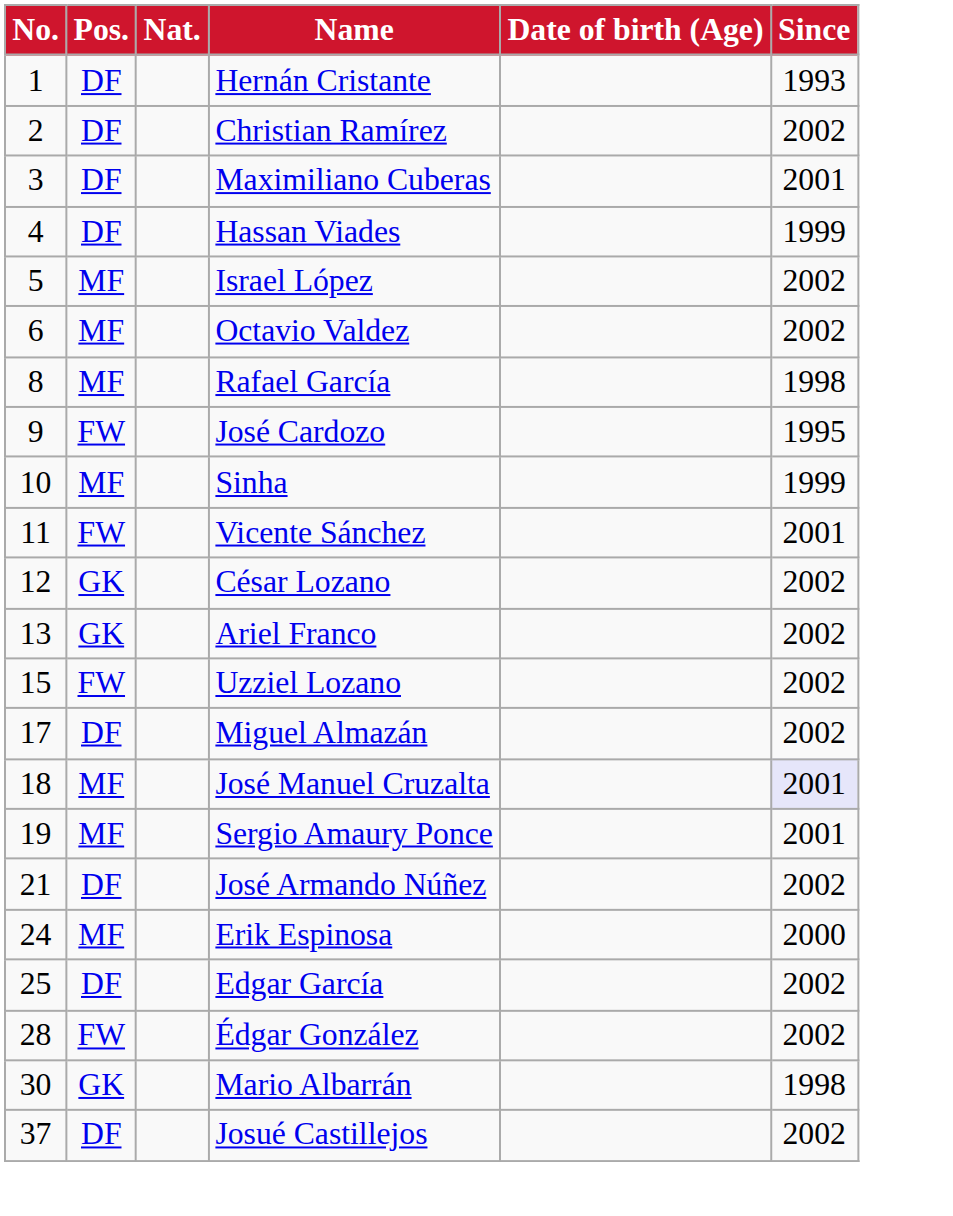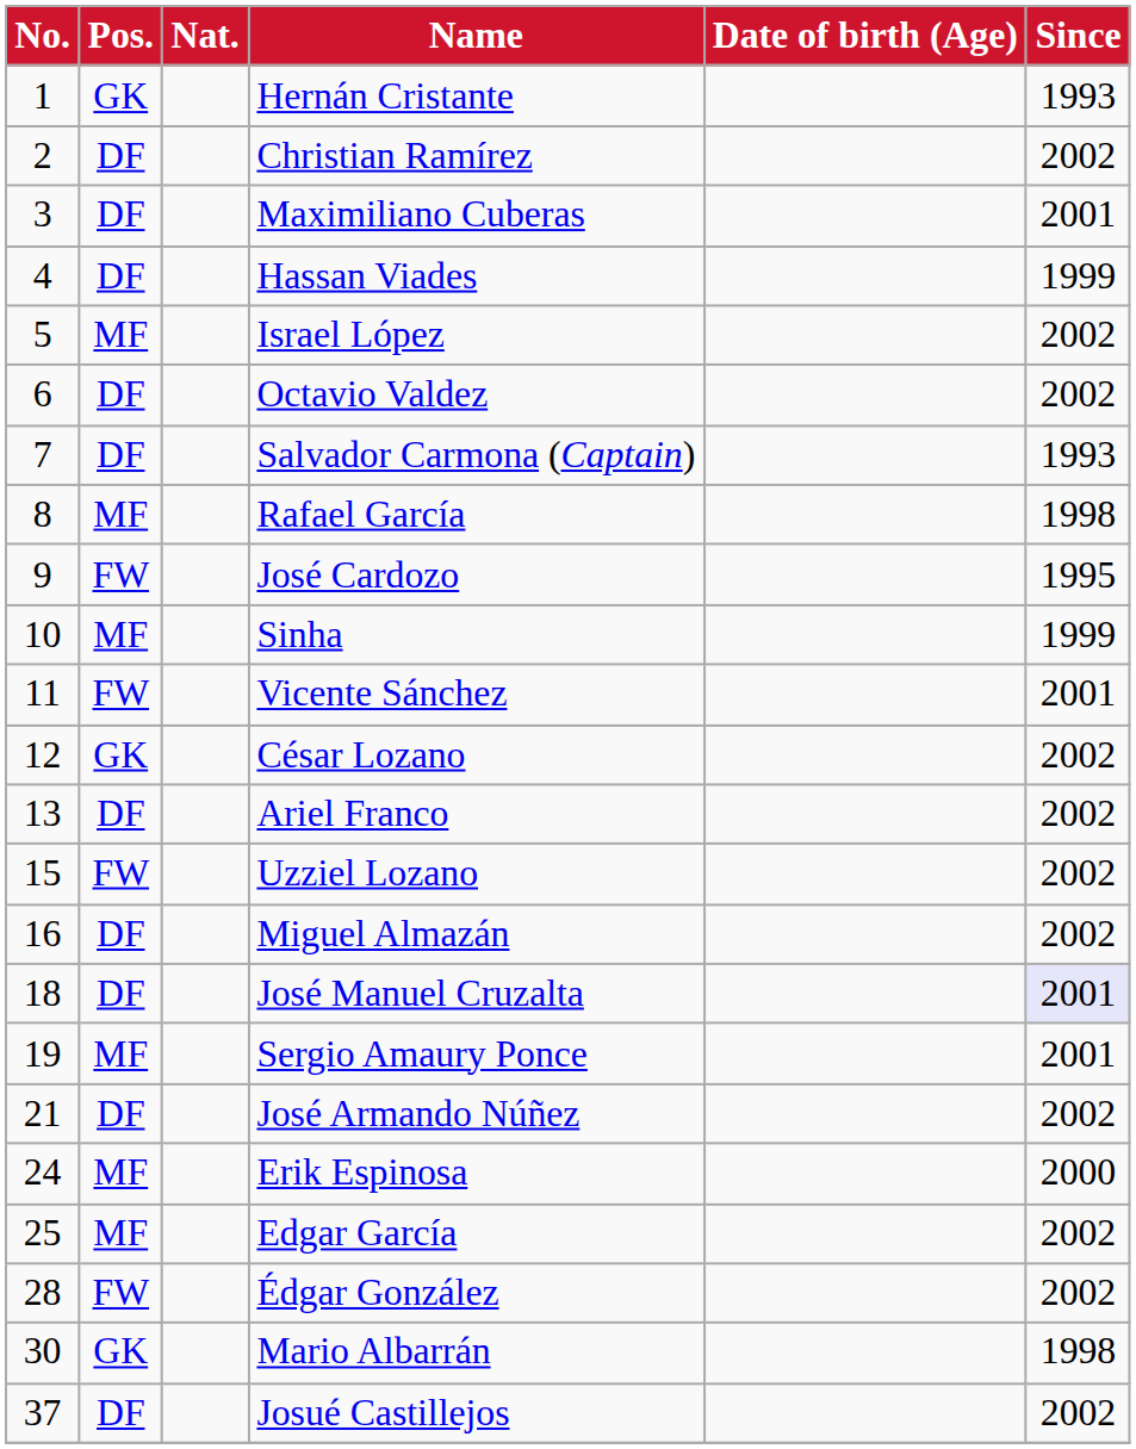Hernán Cristante | Pos.: DF -> GK
Octavio Valdez | Pos.: MF -> DF
+ row: 7 | DF | Salvador Carmona (Captain) | 1993
Ariel Franco | Pos.: GK -> DF
Miguel Almazán | No.: 17 -> 16
José Manuel Cruzalta | Pos.: MF -> DF
Edgar García | Pos.: DF -> MF
